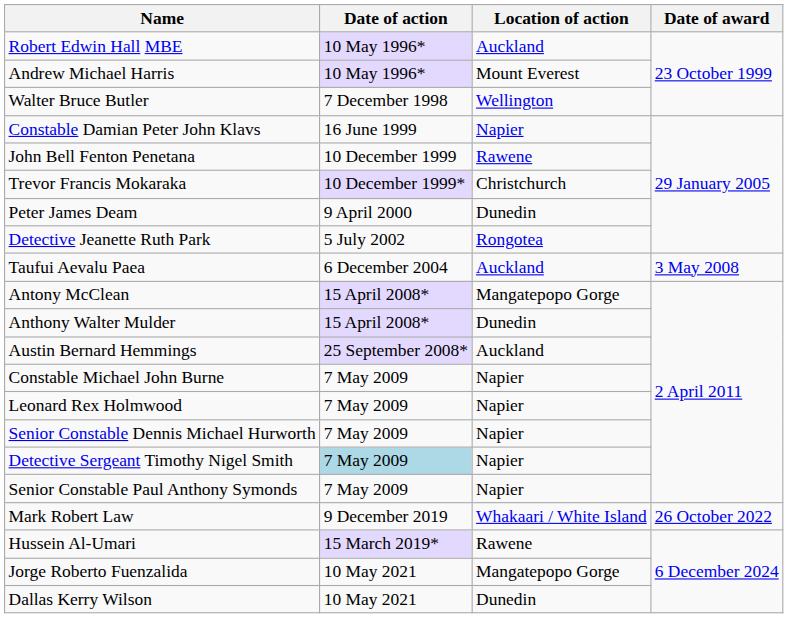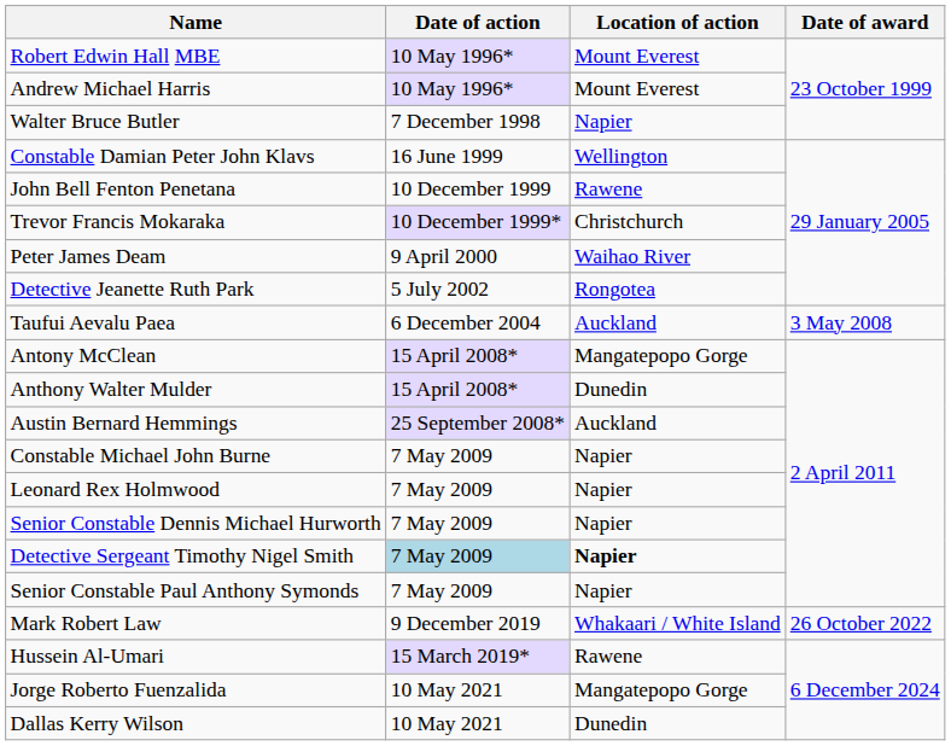Robert Edwin Hall MBE | Location of action: Auckland -> Mount Everest
Walter Bruce Butler | Location of action: Wellington -> Napier
Constable Damian Peter John Klavs | Location of action: Napier -> Wellington
Peter James Deam | Location of action: Dunedin -> Waihao River
Detective Sergeant Timothy Nigel Smith | Location of action: normal -> bold
